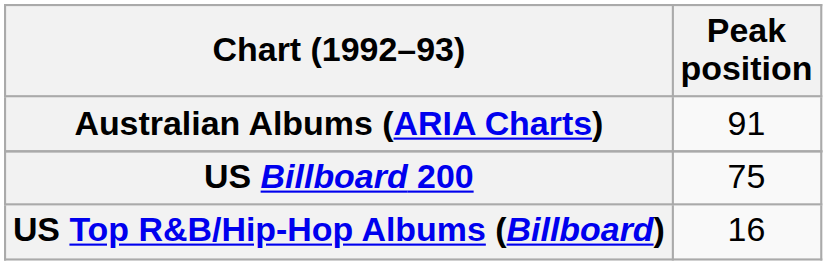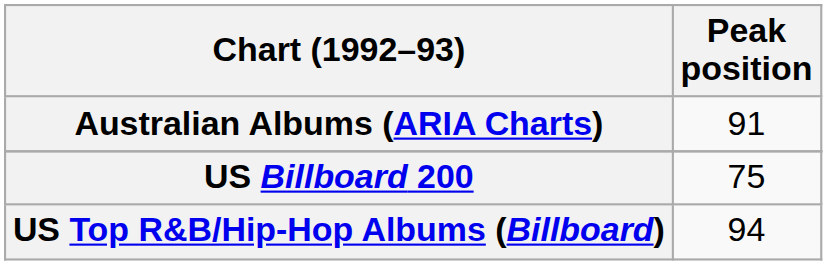US Top R&B/Hip-Hop Albums (Billboard) | Peak position: 16 -> 94
